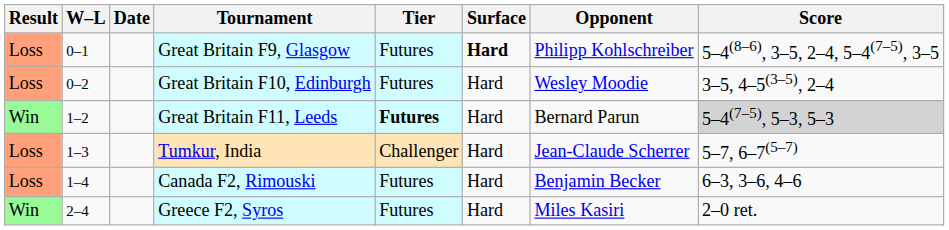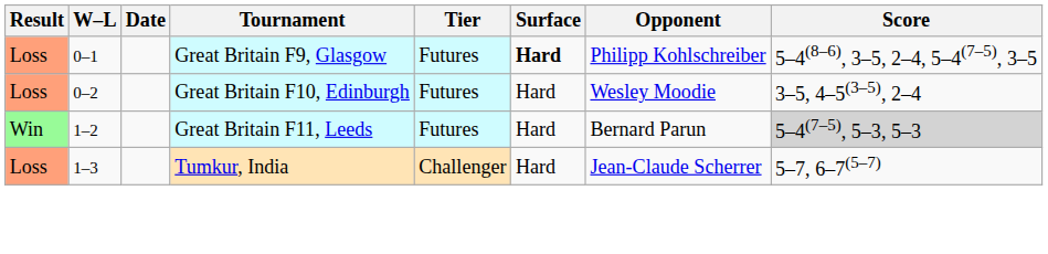Great Britain F11, Leeds | Tier: bold -> normal
- row: Loss | 1–4 | Canada F2, Rimouski | Futures | Hard | Benjamin Becker | 6–3, 3–6, 4–6
- row: Win | 2–4 | Greece F2, Syros | Futures | Hard | Miles Kasiri | 2–0 ret.
